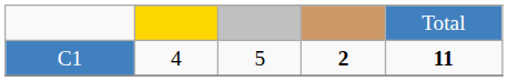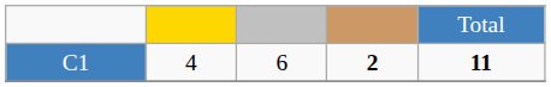C1 | column 3: 5 -> 6
